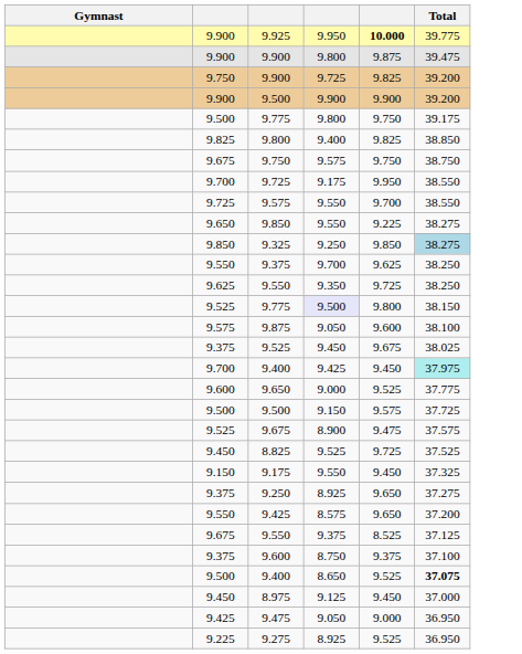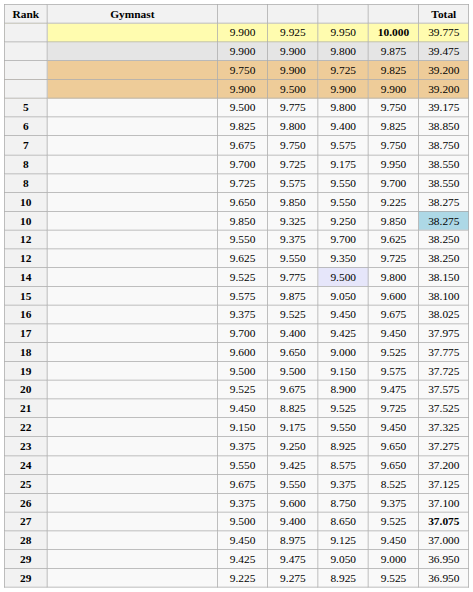+ column: Rank | 5 | 6 | 7 | 8 | 8 | 10 | 10 | 12 | 12 | 14 | 15 | 16 | 17 | 18 | 19 | 20 | 21 | 22 | 23 | 24 | 25 | 26 | 27 | 28 | 29 | 29
9.700 / 9.400 | Total: paleturquoise background -> no background
